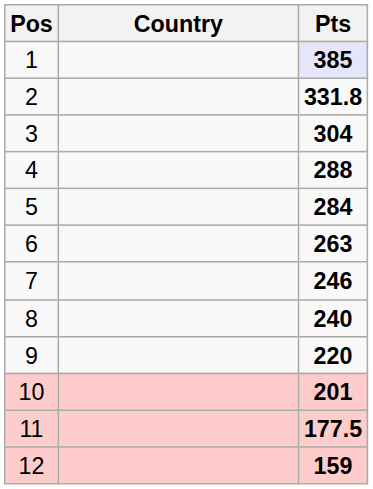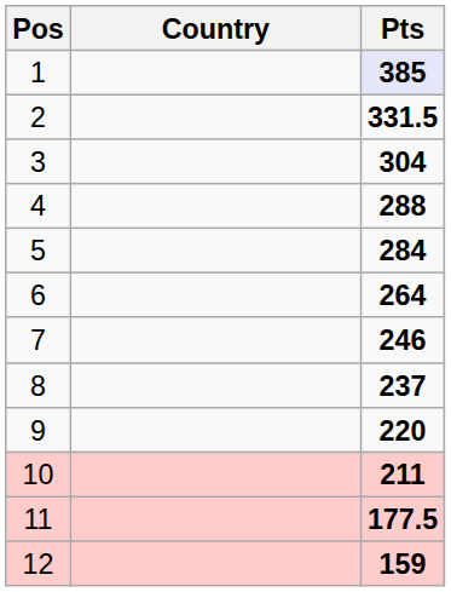2 | Pts: 331.8 -> 331.5
6 | Pts: 263 -> 264
8 | Pts: 240 -> 237
10 | Pts: 201 -> 211
